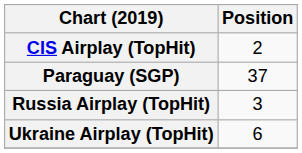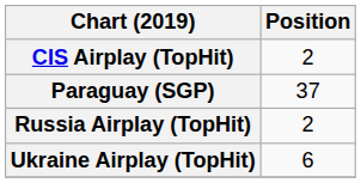Russia Airplay (TopHit) | Position: 3 -> 2
